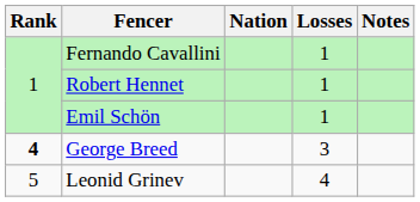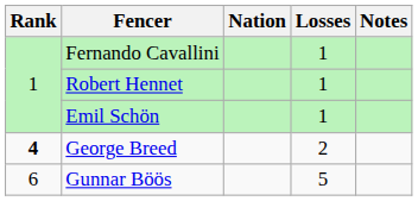George Breed | Losses: 3 -> 2
- row: 5 | Leonid Grinev | 4
+ row: 6 | Gunnar Böös | 5
